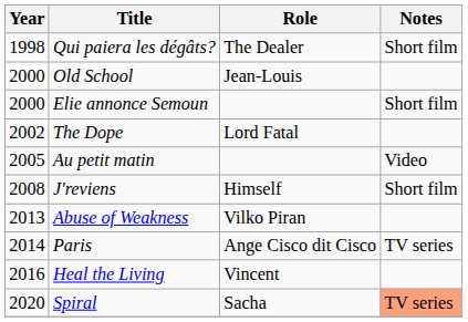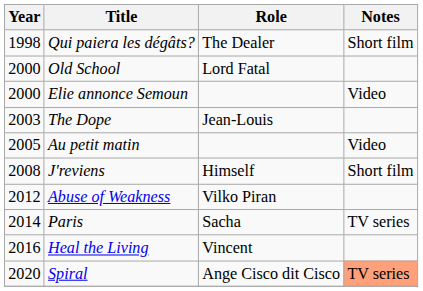Old School | Role: Jean-Louis -> Lord Fatal
Elie annonce Semoun | Notes: Short film -> Video
The Dope | Year: 2002 -> 2003
The Dope | Role: Lord Fatal -> Jean-Louis
Abuse of Weakness | Year: 2013 -> 2012
Paris | Role: Ange Cisco dit Cisco -> Sacha
Spiral | Role: Sacha -> Ange Cisco dit Cisco
